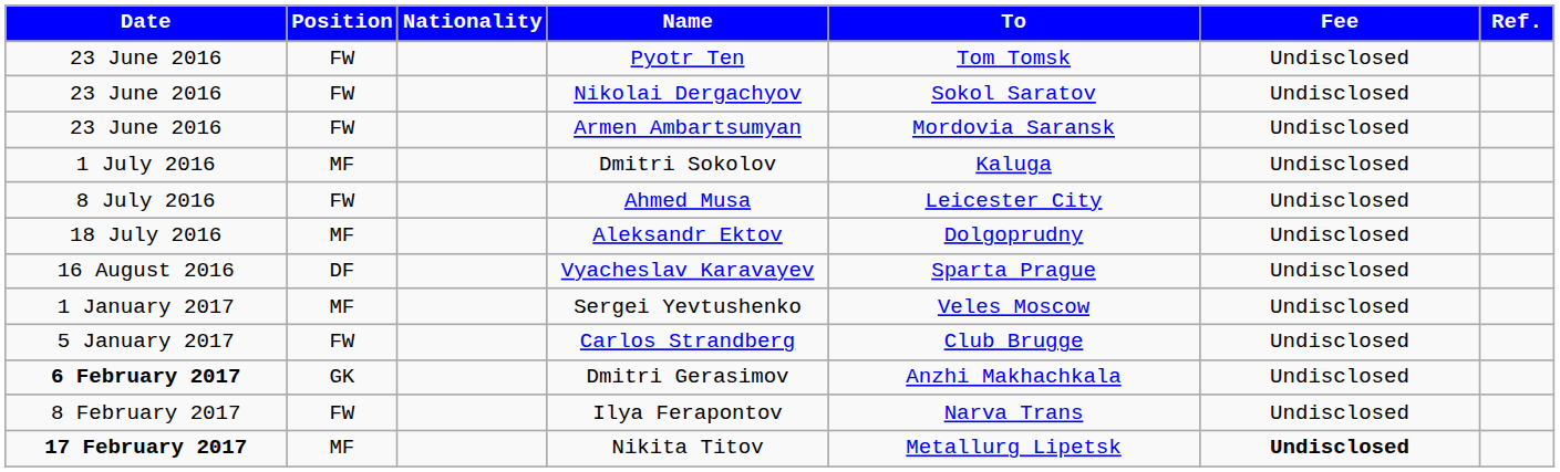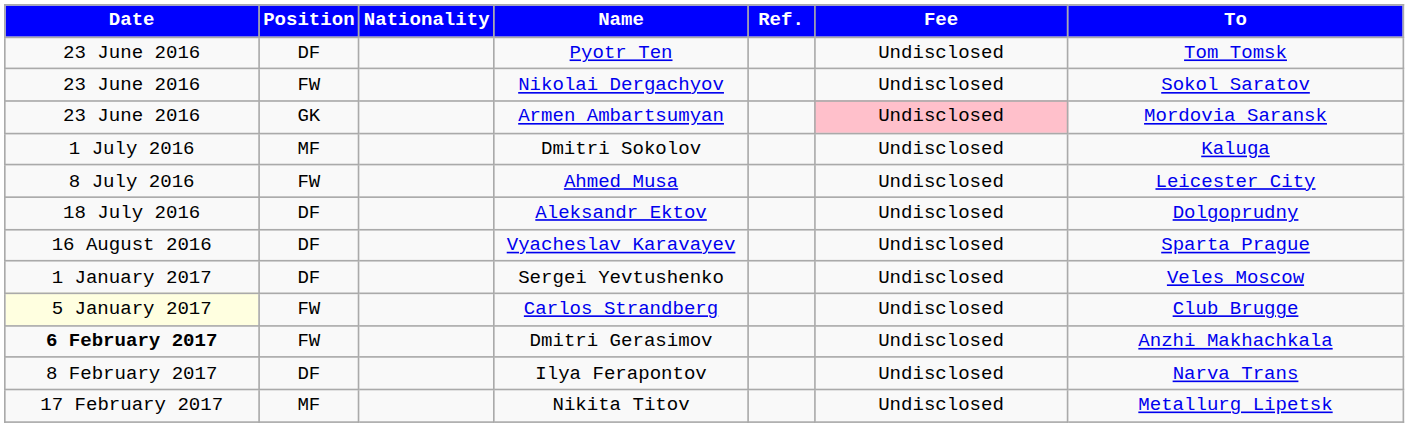columns swapped: To <-> Ref.
Pyotr Ten | Position: FW -> DF
Armen Ambartsumyan | Position: FW -> GK
Armen Ambartsumyan | Fee: no background -> pink background
Aleksandr Ektov | Position: MF -> DF
Sergei Yevtushenko | Position: MF -> DF
Carlos Strandberg | Date: no background -> lightyellow background
Dmitri Gerasimov | Position: GK -> FW
Ilya Ferapontov | Position: FW -> DF
Nikita Titov | Date: bold -> normal
Nikita Titov | Fee: bold -> normal
